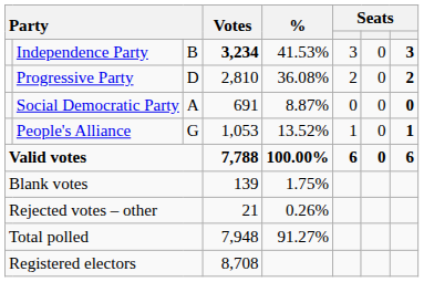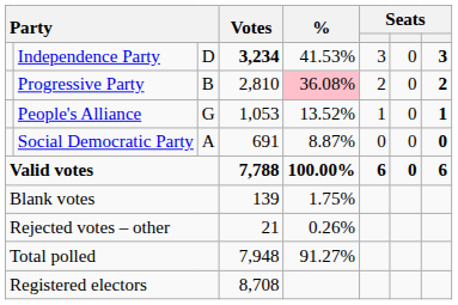Independence Party | column 3: B -> D
Progressive Party | column 3: D -> B
Progressive Party | %: no background -> pink background
rows swapped: People's Alliance <-> Social Democratic Party
